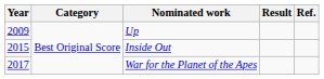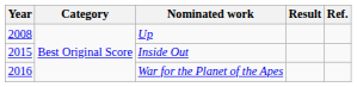Up | Year: 2009 -> 2008
War for the Planet of the Apes | Year: 2017 -> 2016
